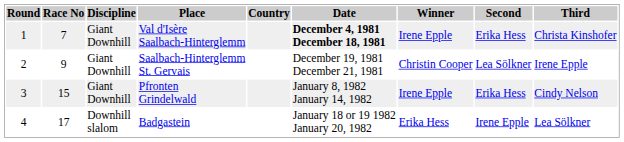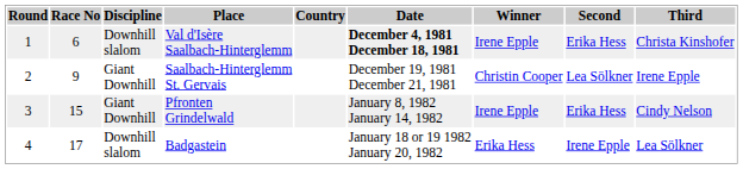Val d'Isère Saalbach-Hinterglemm | Race No: 7 -> 6
Val d'Isère Saalbach-Hinterglemm | Discipline: Giant Downhill -> Downhill slalom
